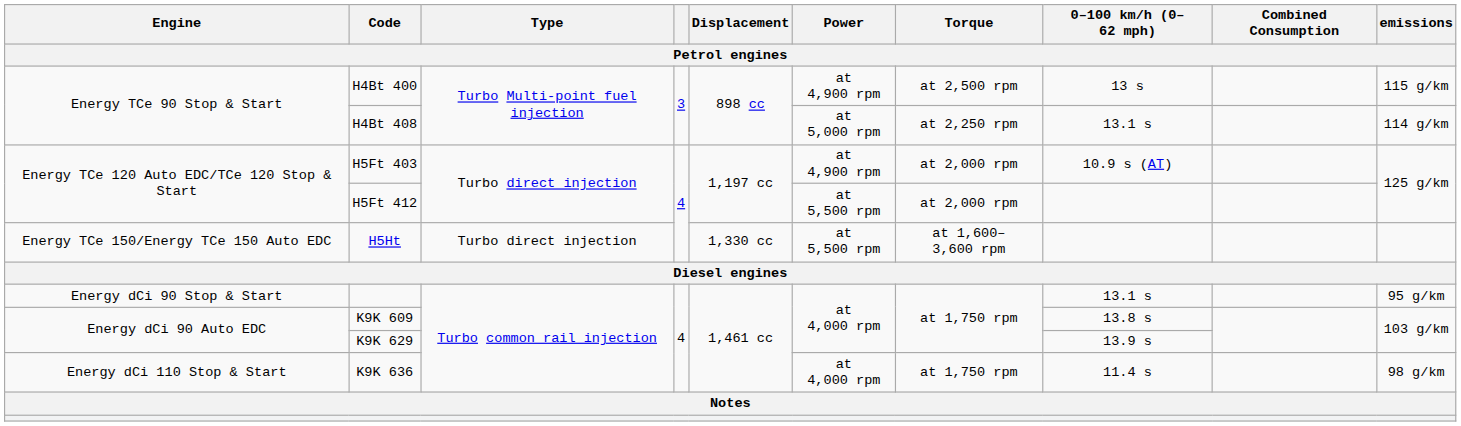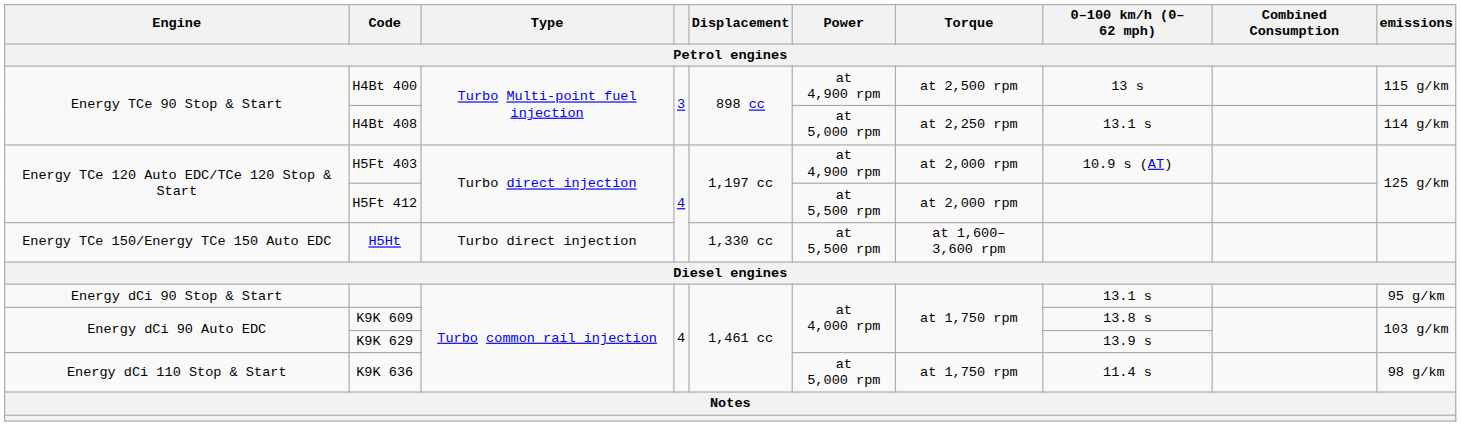K9K 636 | Power: at 4,000 rpm -> at 5,000 rpm
